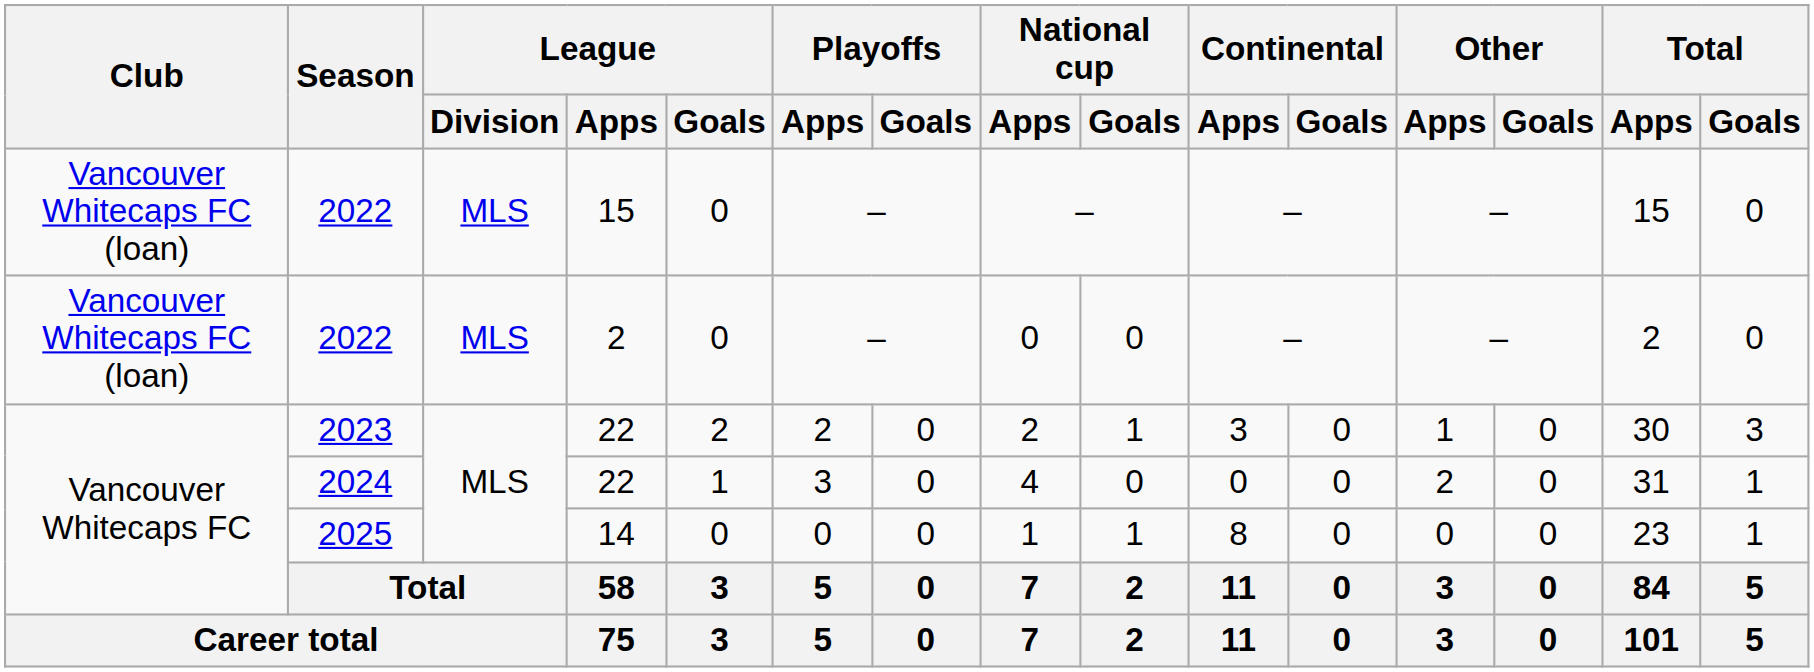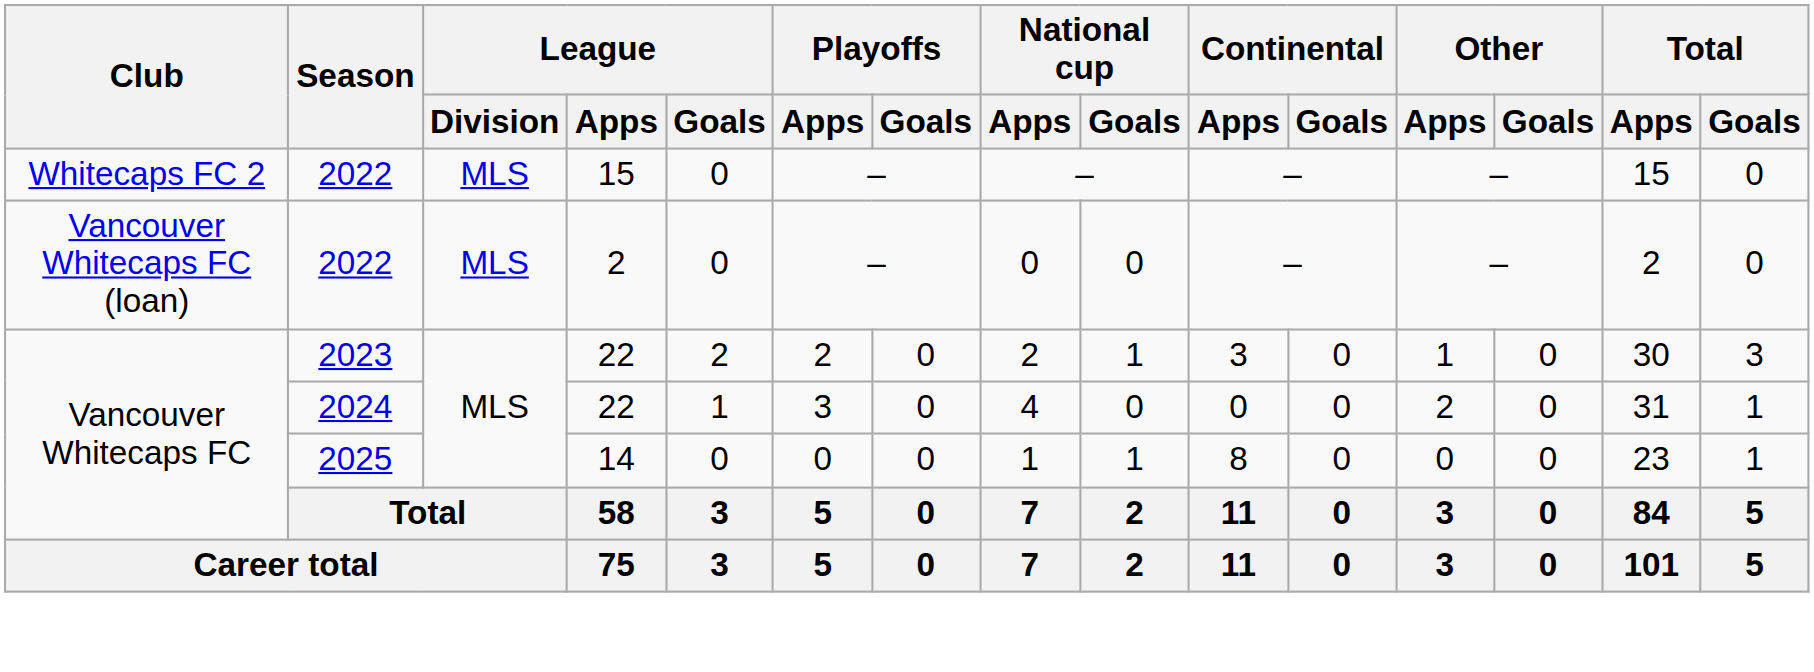2022 / 15 | Club: Vancouver Whitecaps FC (loan) -> Whitecaps FC 2
